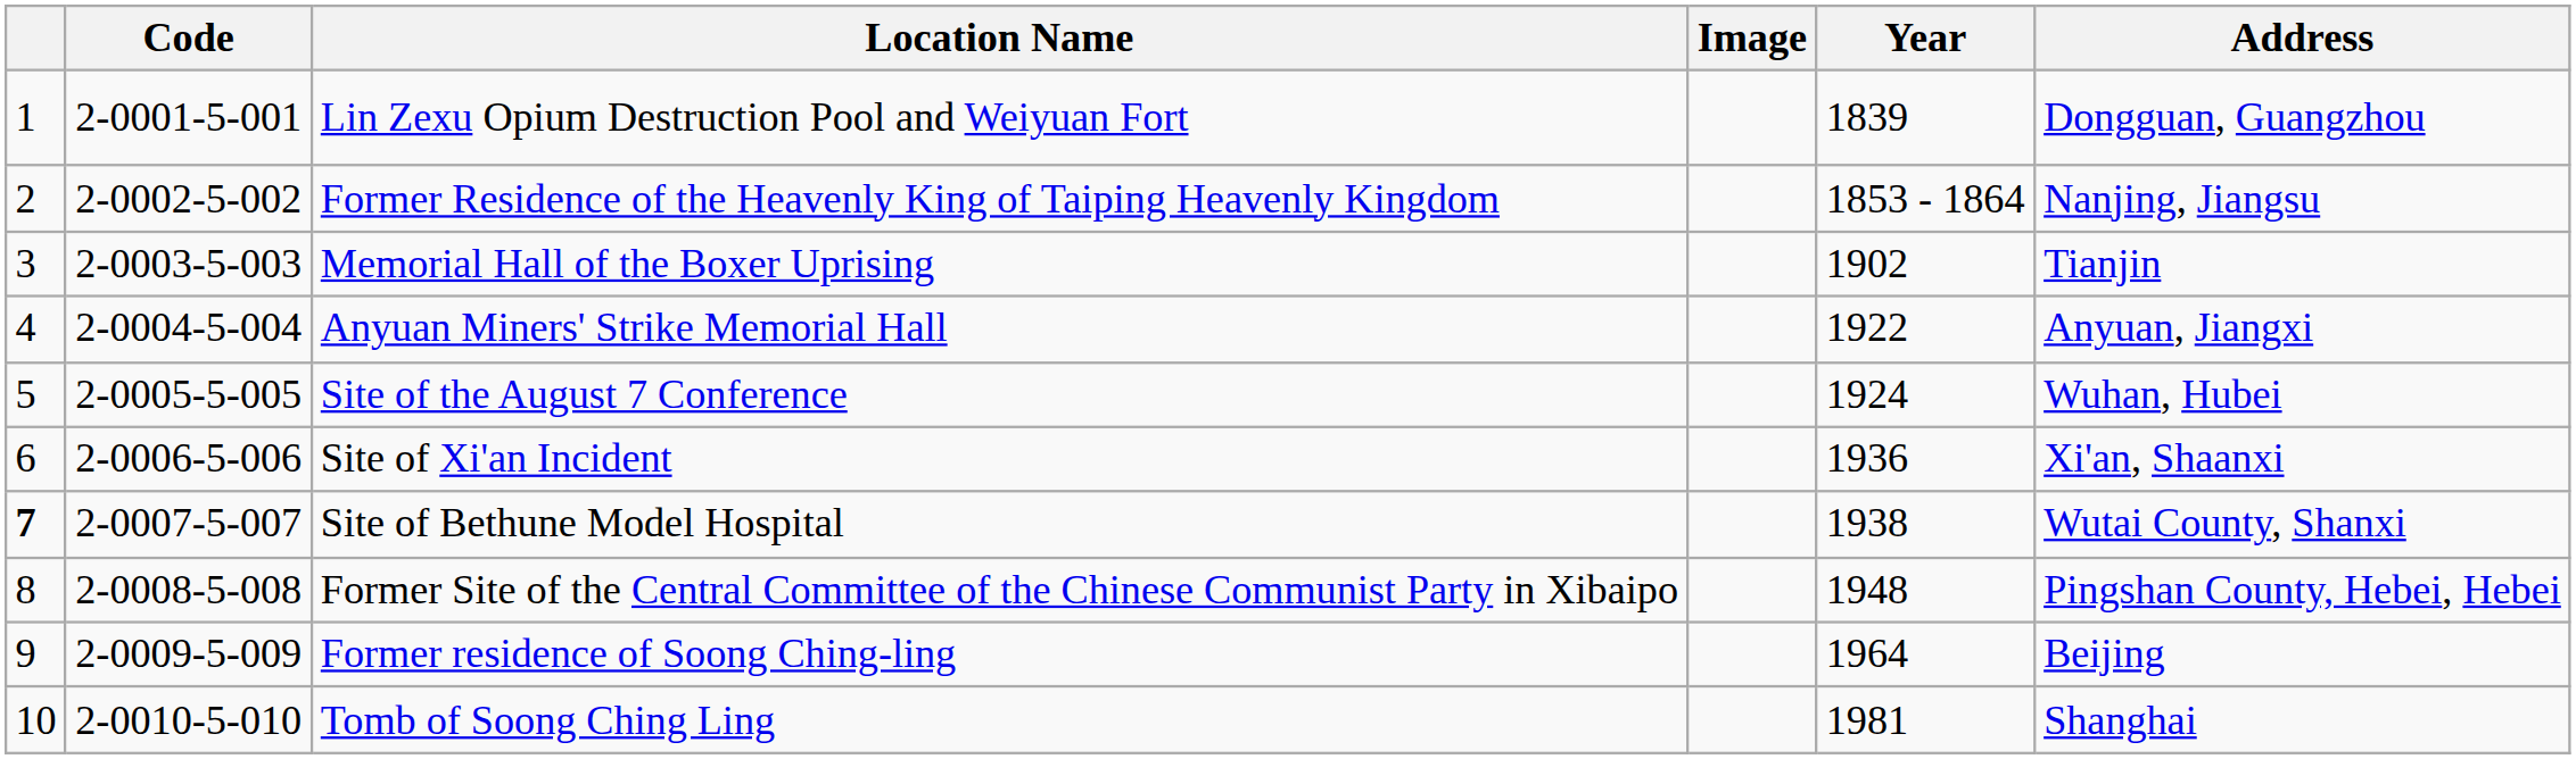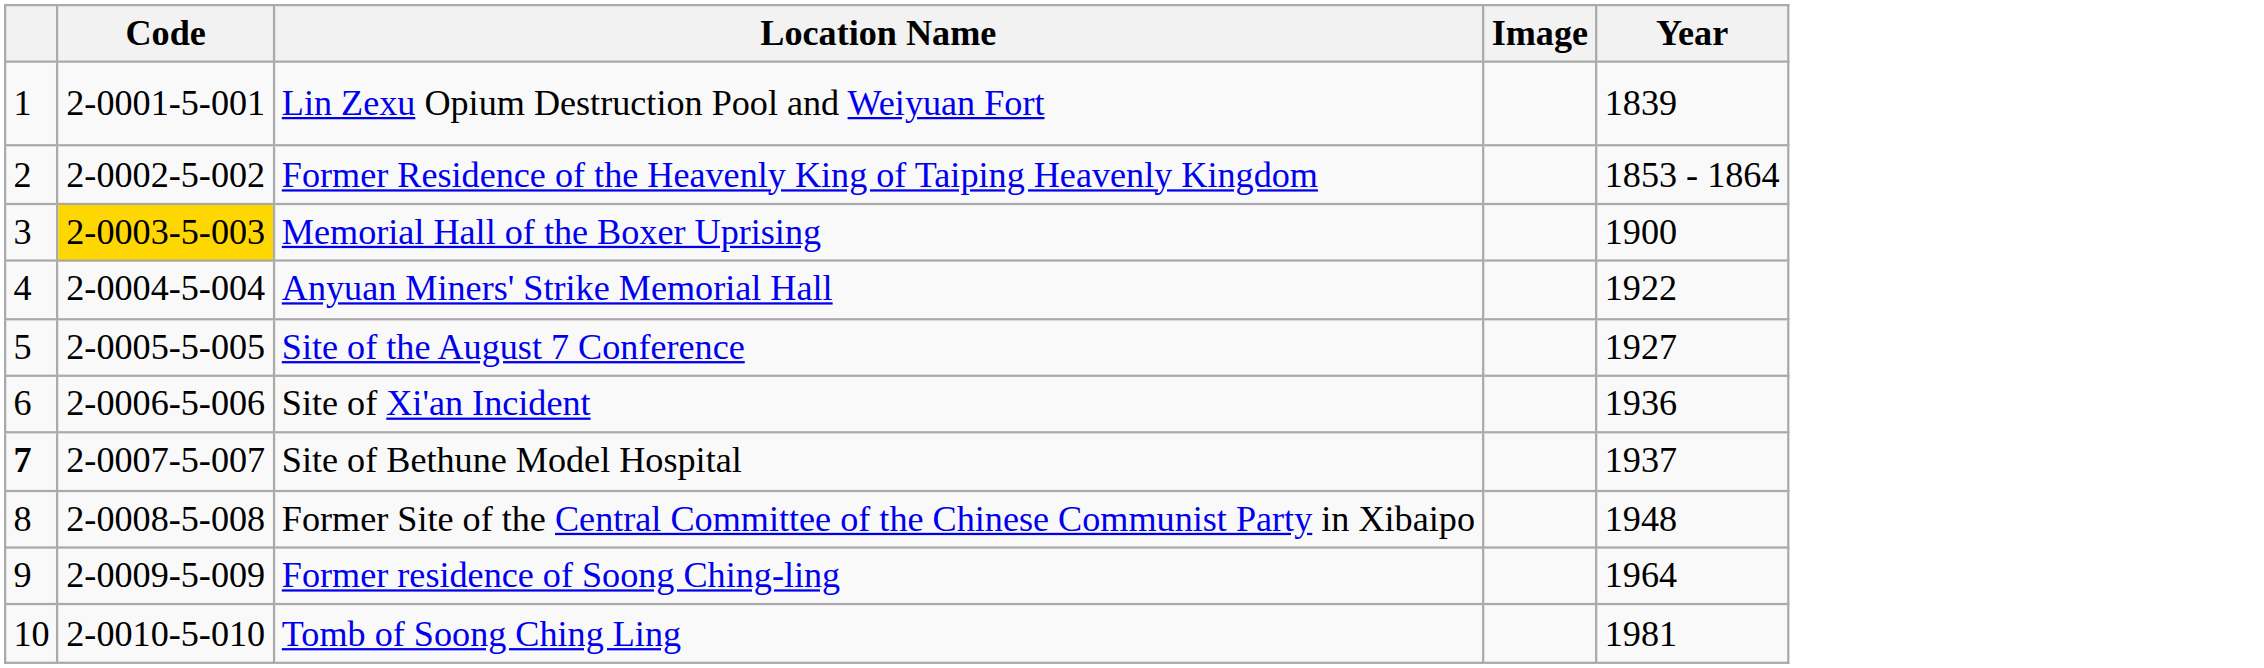- column: Address | Dongguan, Guangzhou | Nanjing, Jiangsu | Tianjin | Anyuan, Jiangxi | Wuhan, Hubei | Xi'an, Shaanxi | Wutai County, Shanxi | Pingshan County, Hebei, Hebei | Beijing | Shanghai
Memorial Hall of the Boxer Uprising | Code: no background -> gold background
Memorial Hall of the Boxer Uprising | Year: 1902 -> 1900
Site of the August 7 Conference | Year: 1924 -> 1927
Site of Bethune Model Hospital | Year: 1938 -> 1937
